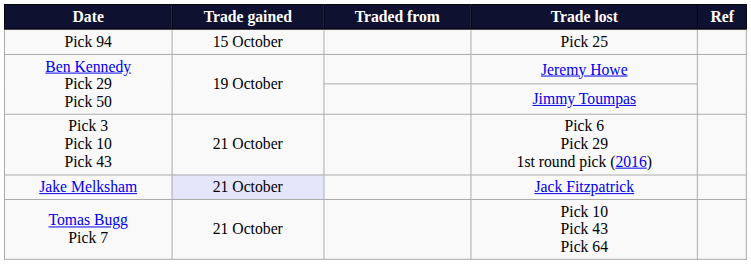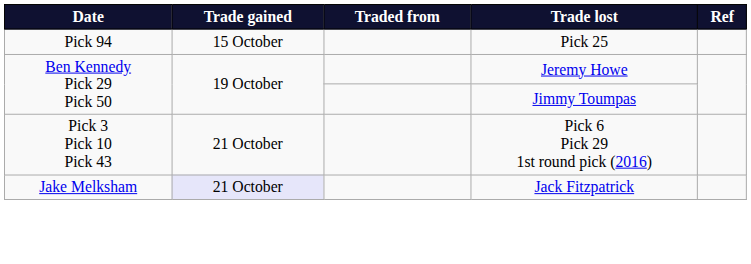- row: Tomas Bugg Pick 7 | 21 October | Pick 10 Pick 43 Pick 64
